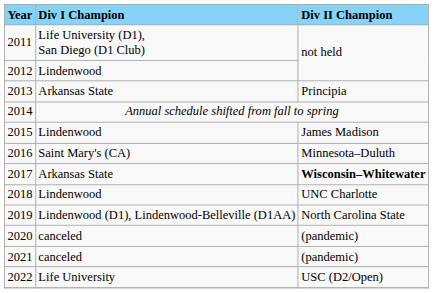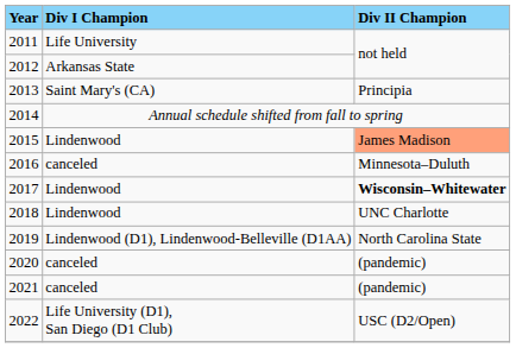2011 | Div I Champion: Life University (D1), San Diego (D1 Club) -> Life University
2012 | Div I Champion: Lindenwood -> Arkansas State
2013 | Div I Champion: Arkansas State -> Saint Mary's (CA)
2015 | Div II Champion: no background -> lightsalmon background
2016 | Div I Champion: Saint Mary's (CA) -> canceled
2017 | Div I Champion: Arkansas State -> Lindenwood
2022 | Div I Champion: Life University -> Life University (D1), San Diego (D1 Club)
